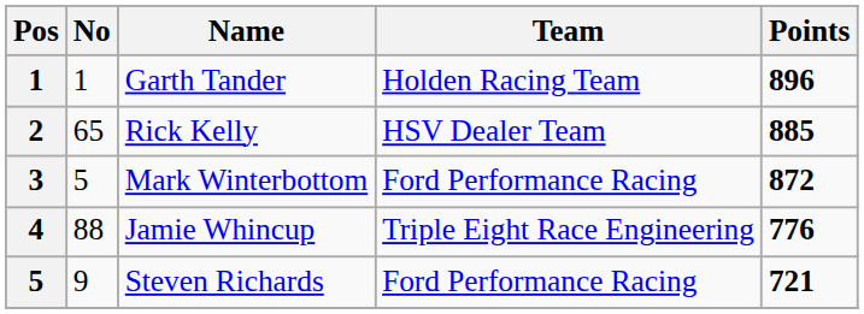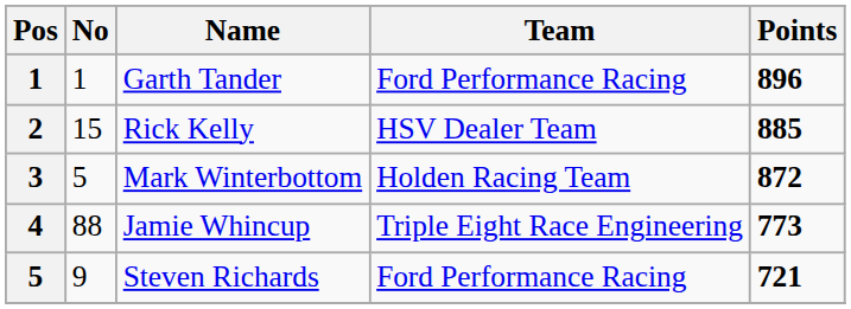Garth Tander | Team: Holden Racing Team -> Ford Performance Racing
Rick Kelly | No: 65 -> 15
Mark Winterbottom | Team: Ford Performance Racing -> Holden Racing Team
Jamie Whincup | Points: 776 -> 773
